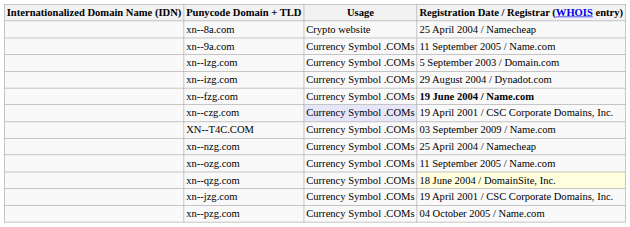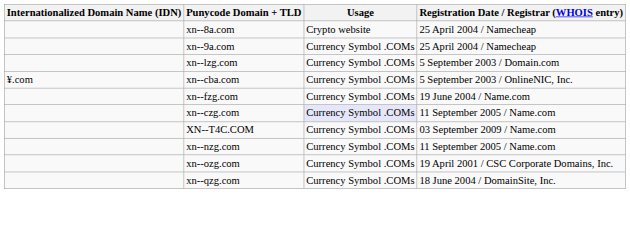xn--9a.com | Registration Date / Registrar (WHOIS entry): 11 September 2005 / Name.com -> 25 April 2004 / Namecheap
+ row: ¥.com | xn--cba.com | Currency Symbol .COMs | 5 September 2003 / OnlineNIC, Inc.
- row: xn--izg.com | Currency Symbol .COMs | 29 August 2004 / Dynadot.com
xn--fzg.com | Registration Date / Registrar (WHOIS entry): bold -> normal
xn--czg.com | Registration Date / Registrar (WHOIS entry): 19 April 2001 / CSC Corporate Domains, Inc. -> 11 September 2005 / Name.com
xn--nzg.com | Registration Date / Registrar (WHOIS entry): 25 April 2004 / Namecheap -> 11 September 2005 / Name.com
xn--ozg.com | Registration Date / Registrar (WHOIS entry): 11 September 2005 / Name.com -> 19 April 2001 / CSC Corporate Domains, Inc.
xn--qzg.com | Registration Date / Registrar (WHOIS entry): lightyellow background -> no background
- row: xn--jzg.com | Currency Symbol .COMs | 19 April 2001 / CSC Corporate Domains, Inc.
- row: xn--pzg.com | Currency Symbol .COMs | 04 October 2005 / Name.com
